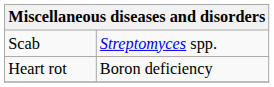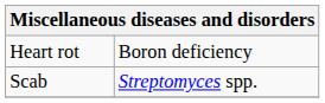rows swapped: Heart rot <-> Scab
